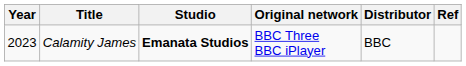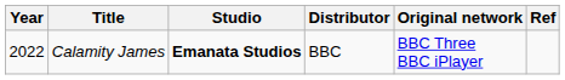columns swapped: Distributor <-> Original network
Calamity James | Year: 2023 -> 2022
